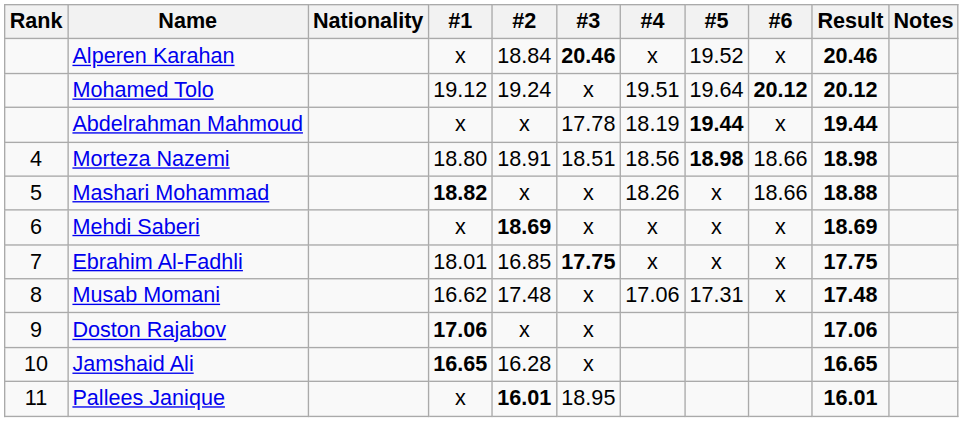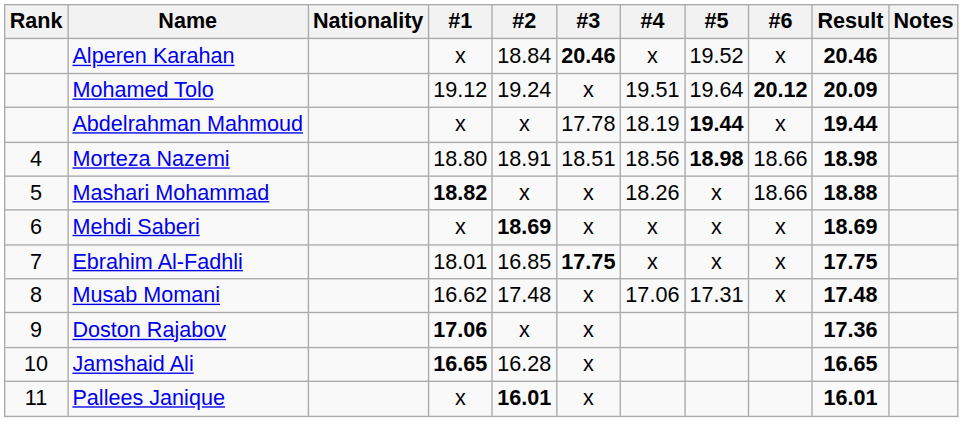Mohamed Tolo | Result: 20.12 -> 20.09
Doston Rajabov | Result: 17.06 -> 17.36
Pallees Janique | #3: 18.95 -> x
